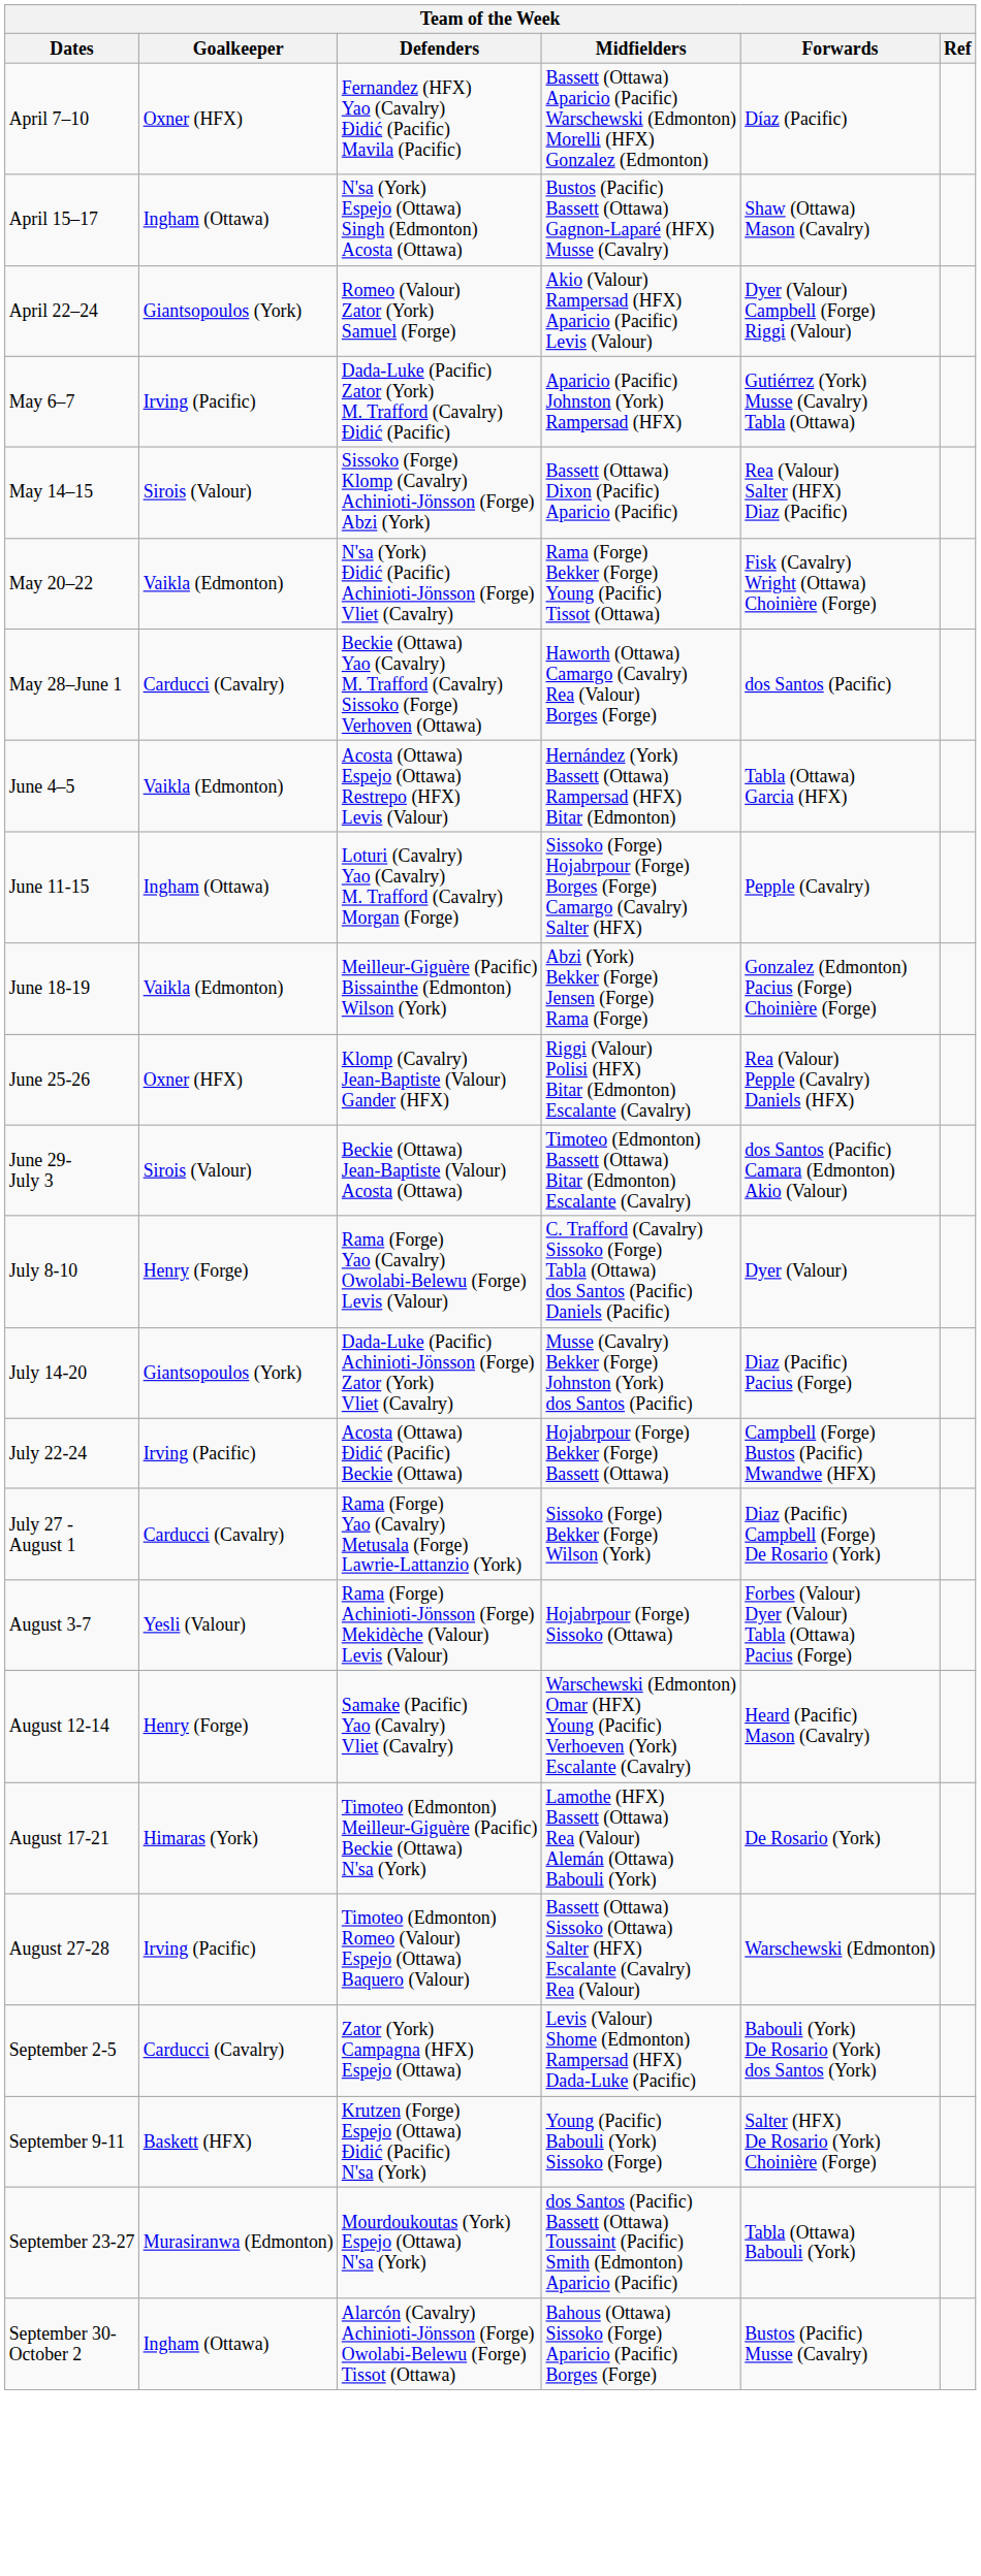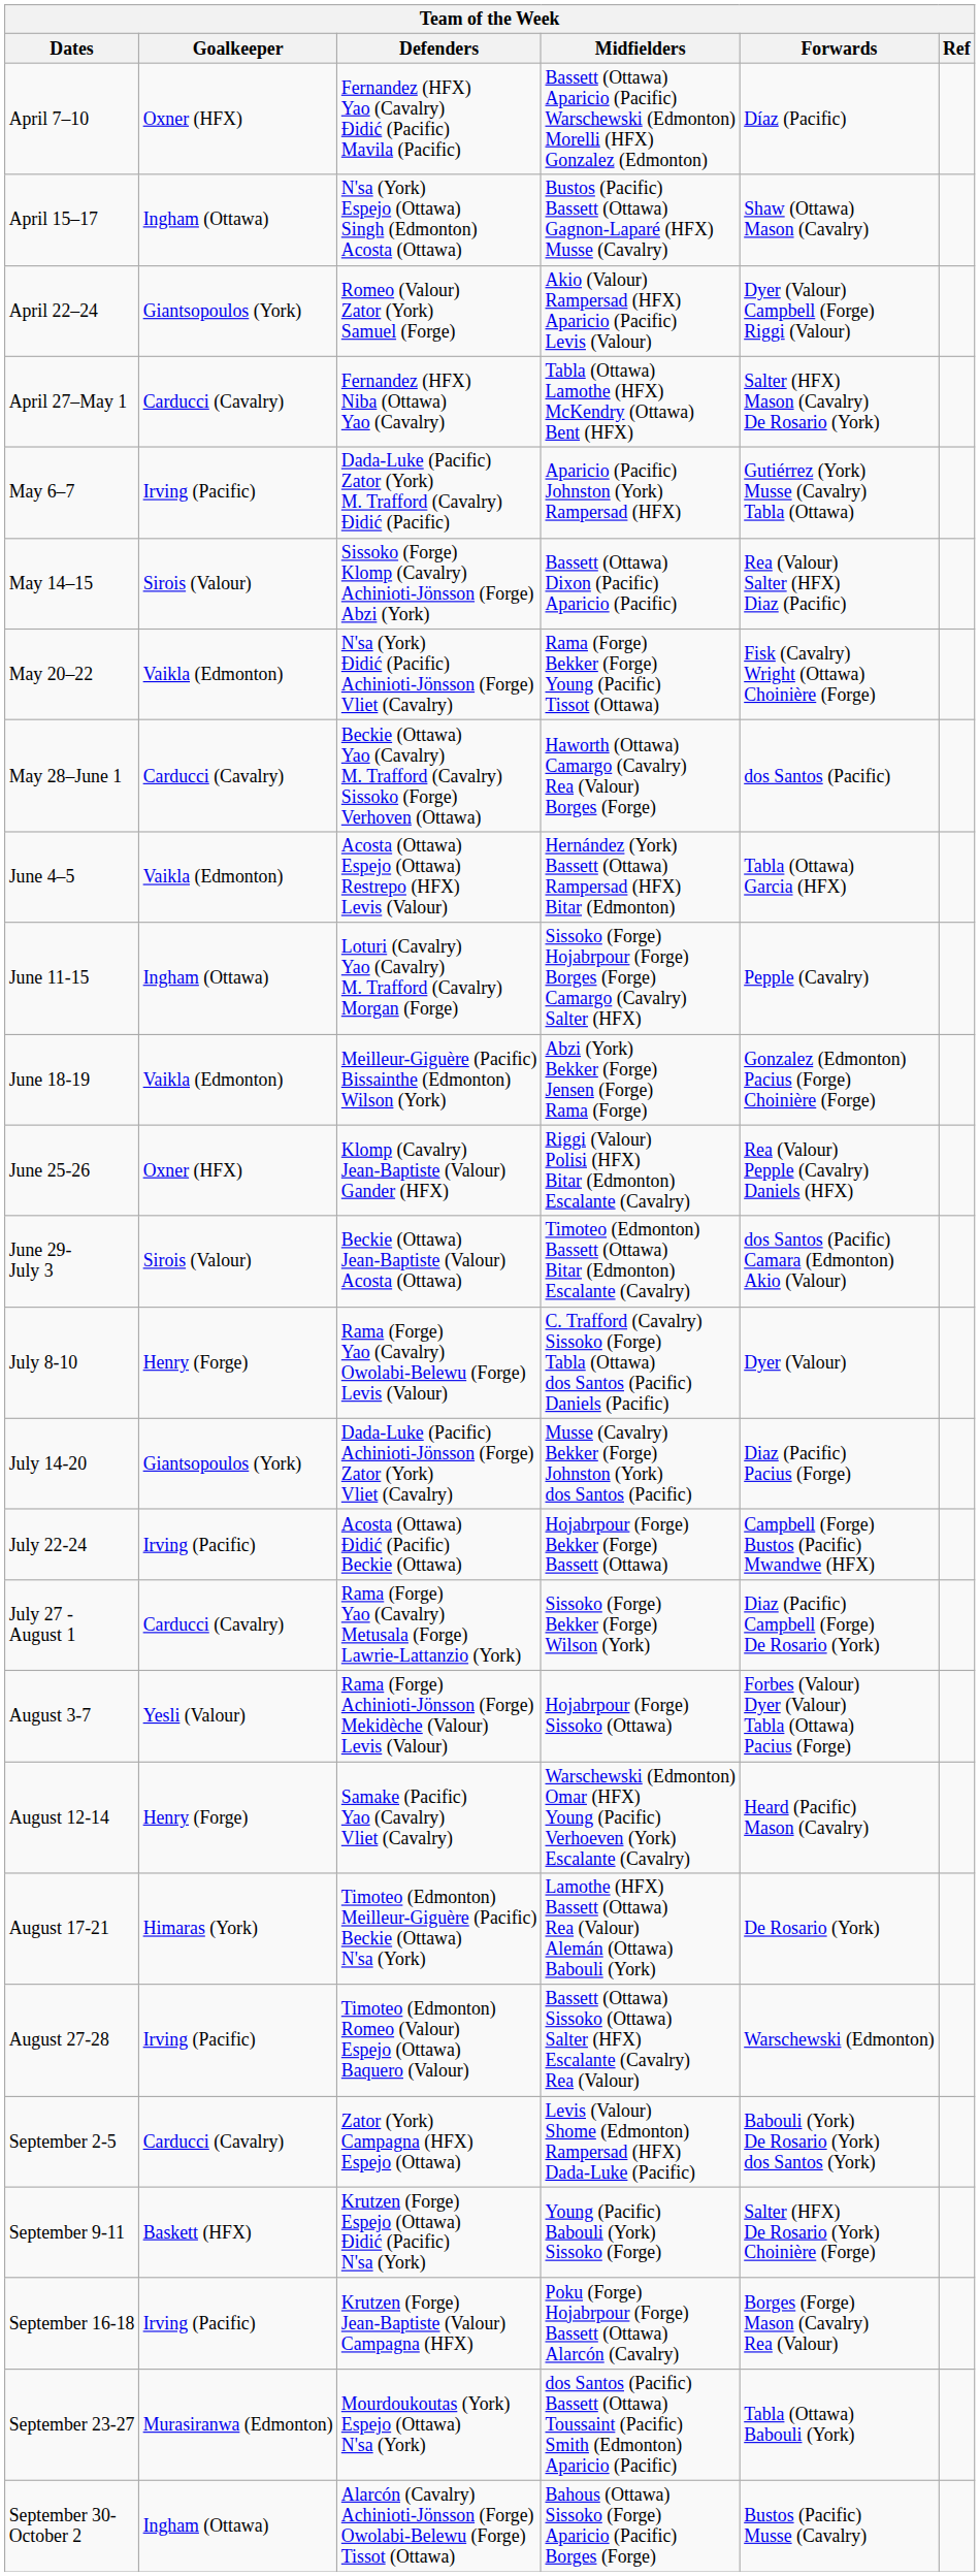+ row: April 27–May 1 | Carducci (Cavalry) | Fernandez (HFX) Niba (Ottawa) Yao (Cavalry) | Tabla (Ottawa) Lamothe (HFX) McKendry (Ottawa) Bent (HFX) | Salter (HFX) Mason (Cavalry) De Rosario (York)
+ row: September 16-18 | Irving (Pacific) | Krutzen (Forge) Jean-Baptiste (Valour) Campagna (HFX) | Poku (Forge) Hojabrpour (Forge) Bassett (Ottawa) Alarcón (Cavalry) | Borges (Forge) Mason (Cavalry) Rea (Valour)
